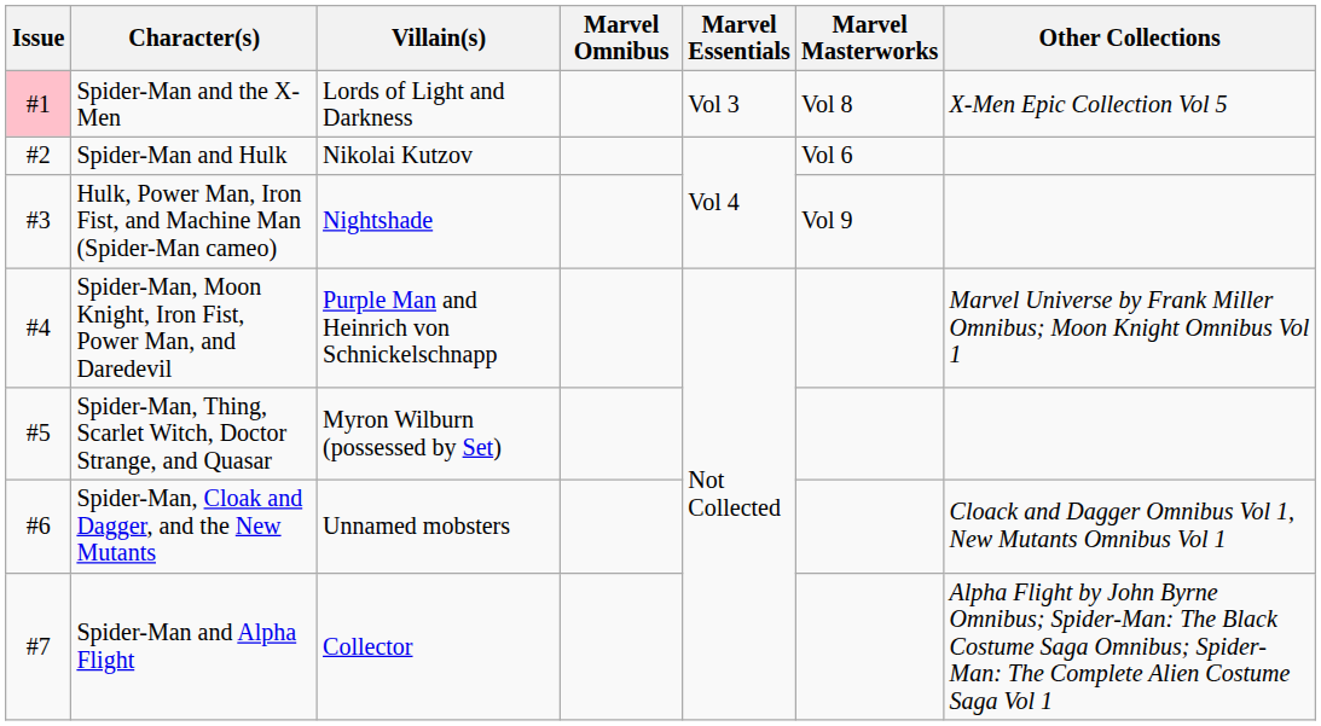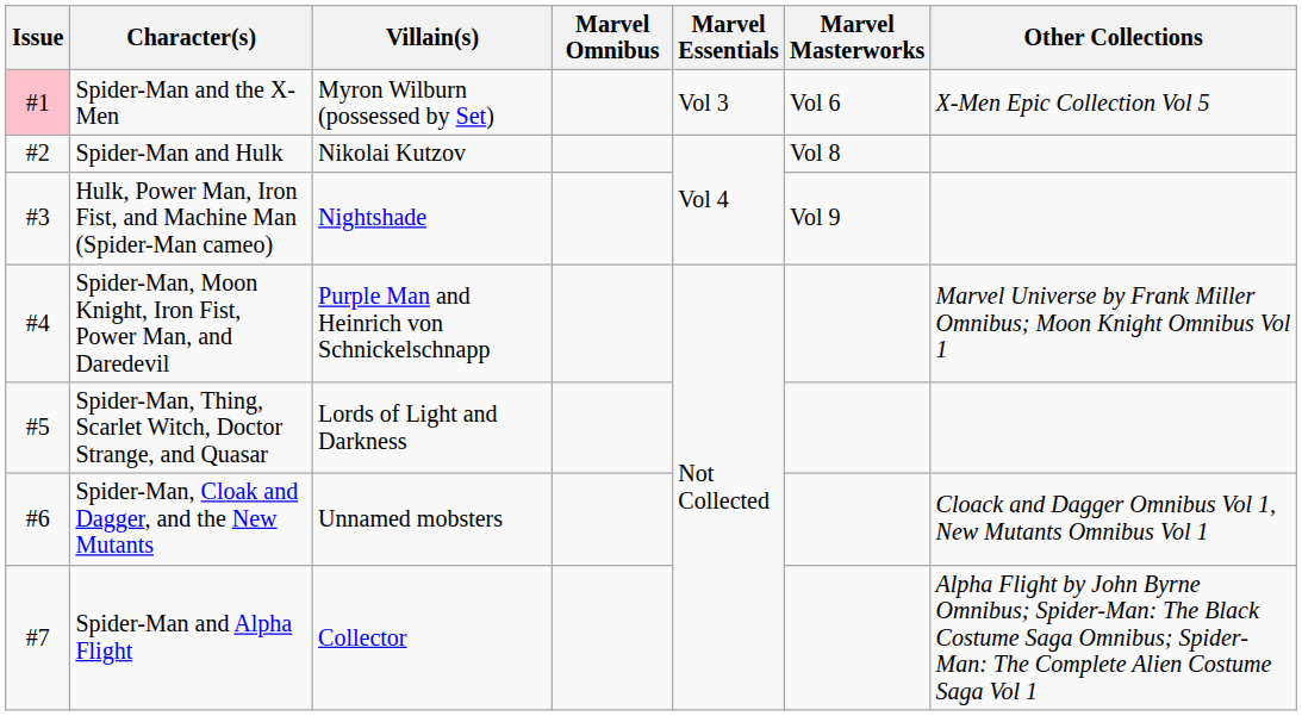Spider-Man and the X-Men | Villain(s): Lords of Light and Darkness -> Myron Wilburn (possessed by Set)
Spider-Man and the X-Men | Marvel Masterworks: Vol 8 -> Vol 6
Spider-Man and Hulk | Marvel Masterworks: Vol 6 -> Vol 8
Spider-Man, Thing, Scarlet Witch, Doctor Strange, and Quasar | Villain(s): Myron Wilburn (possessed by Set) -> Lords of Light and Darkness
